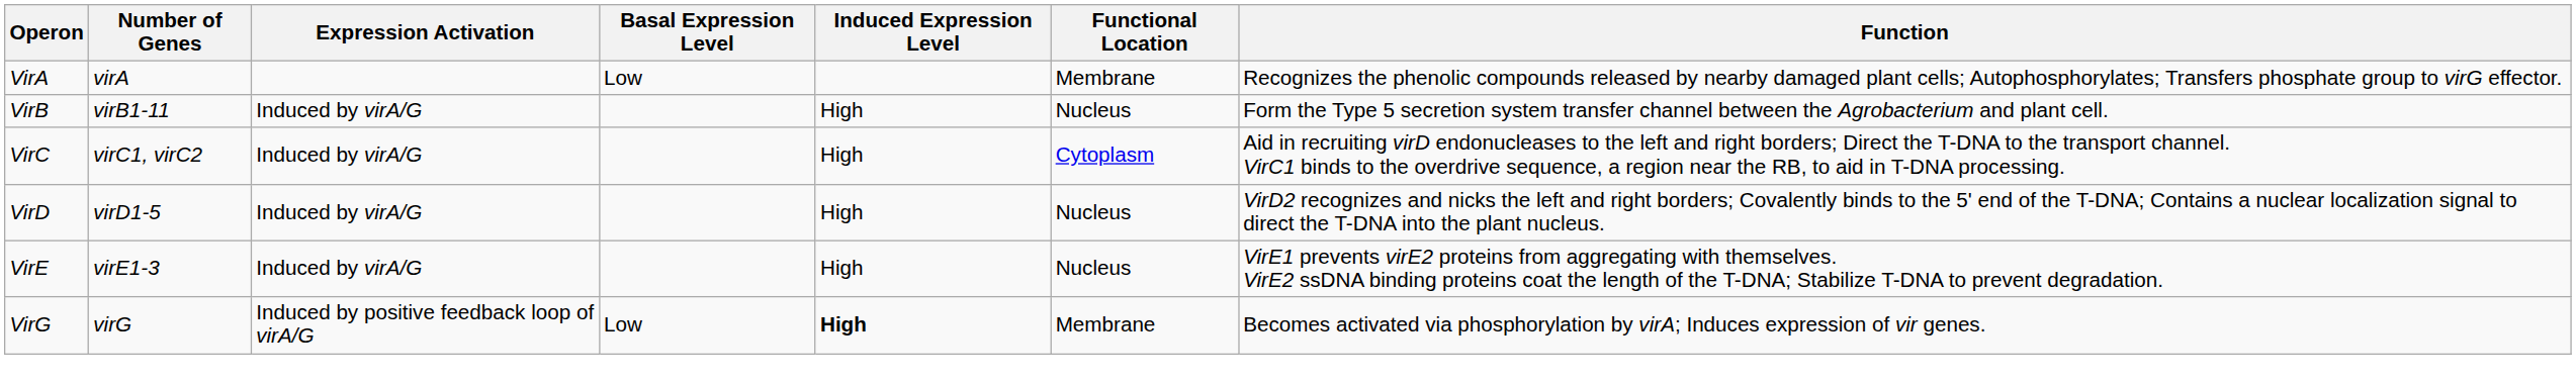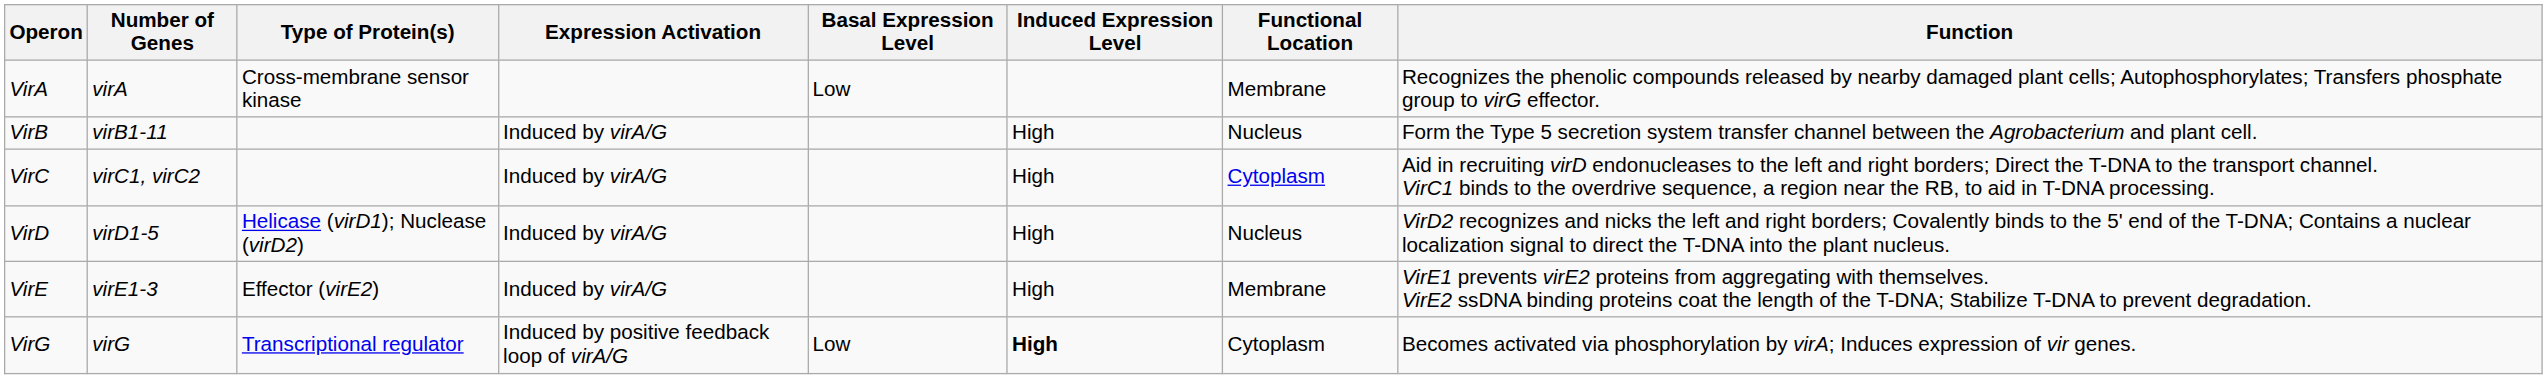+ column: Type of Protein(s) | Cross-membrane sensor kinase | Helicase (virD1); Nuclease (virD2) | Effector (virE2) | Transcriptional regulator
VirE | Functional Location: Nucleus -> Membrane
VirG | Functional Location: Membrane -> Cytoplasm
